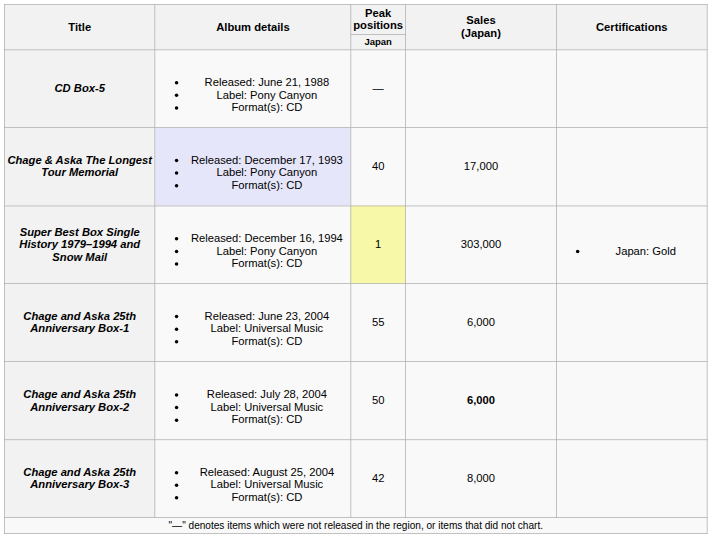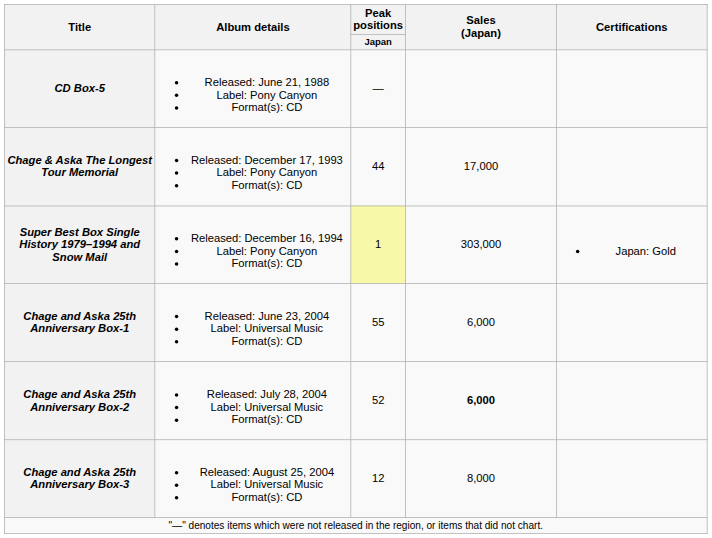Chage & Aska The Longest Tour Memorial | Album details: lavender background -> no background
Chage & Aska The Longest Tour Memorial | Peak positions / Japan: 40 -> 44
Chage and Aska 25th Anniversary Box-2 | Peak positions / Japan: 50 -> 52
Chage and Aska 25th Anniversary Box-3 | Peak positions / Japan: 42 -> 12
